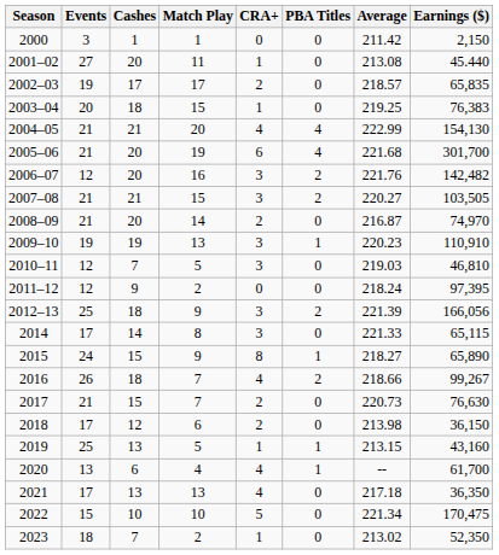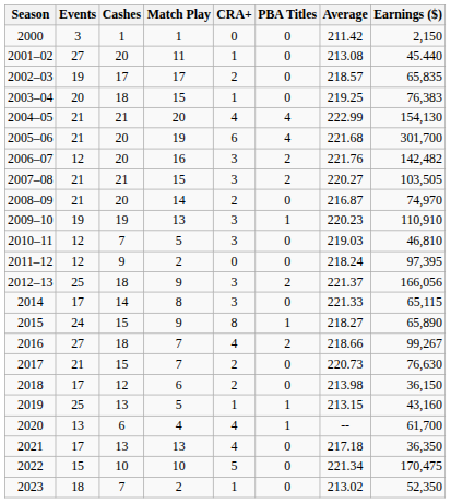2012–13 | Average: 221.39 -> 221.37
2016 | Events: 26 -> 27
